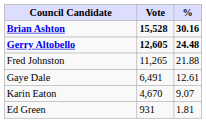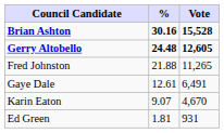columns swapped: Vote <-> %
